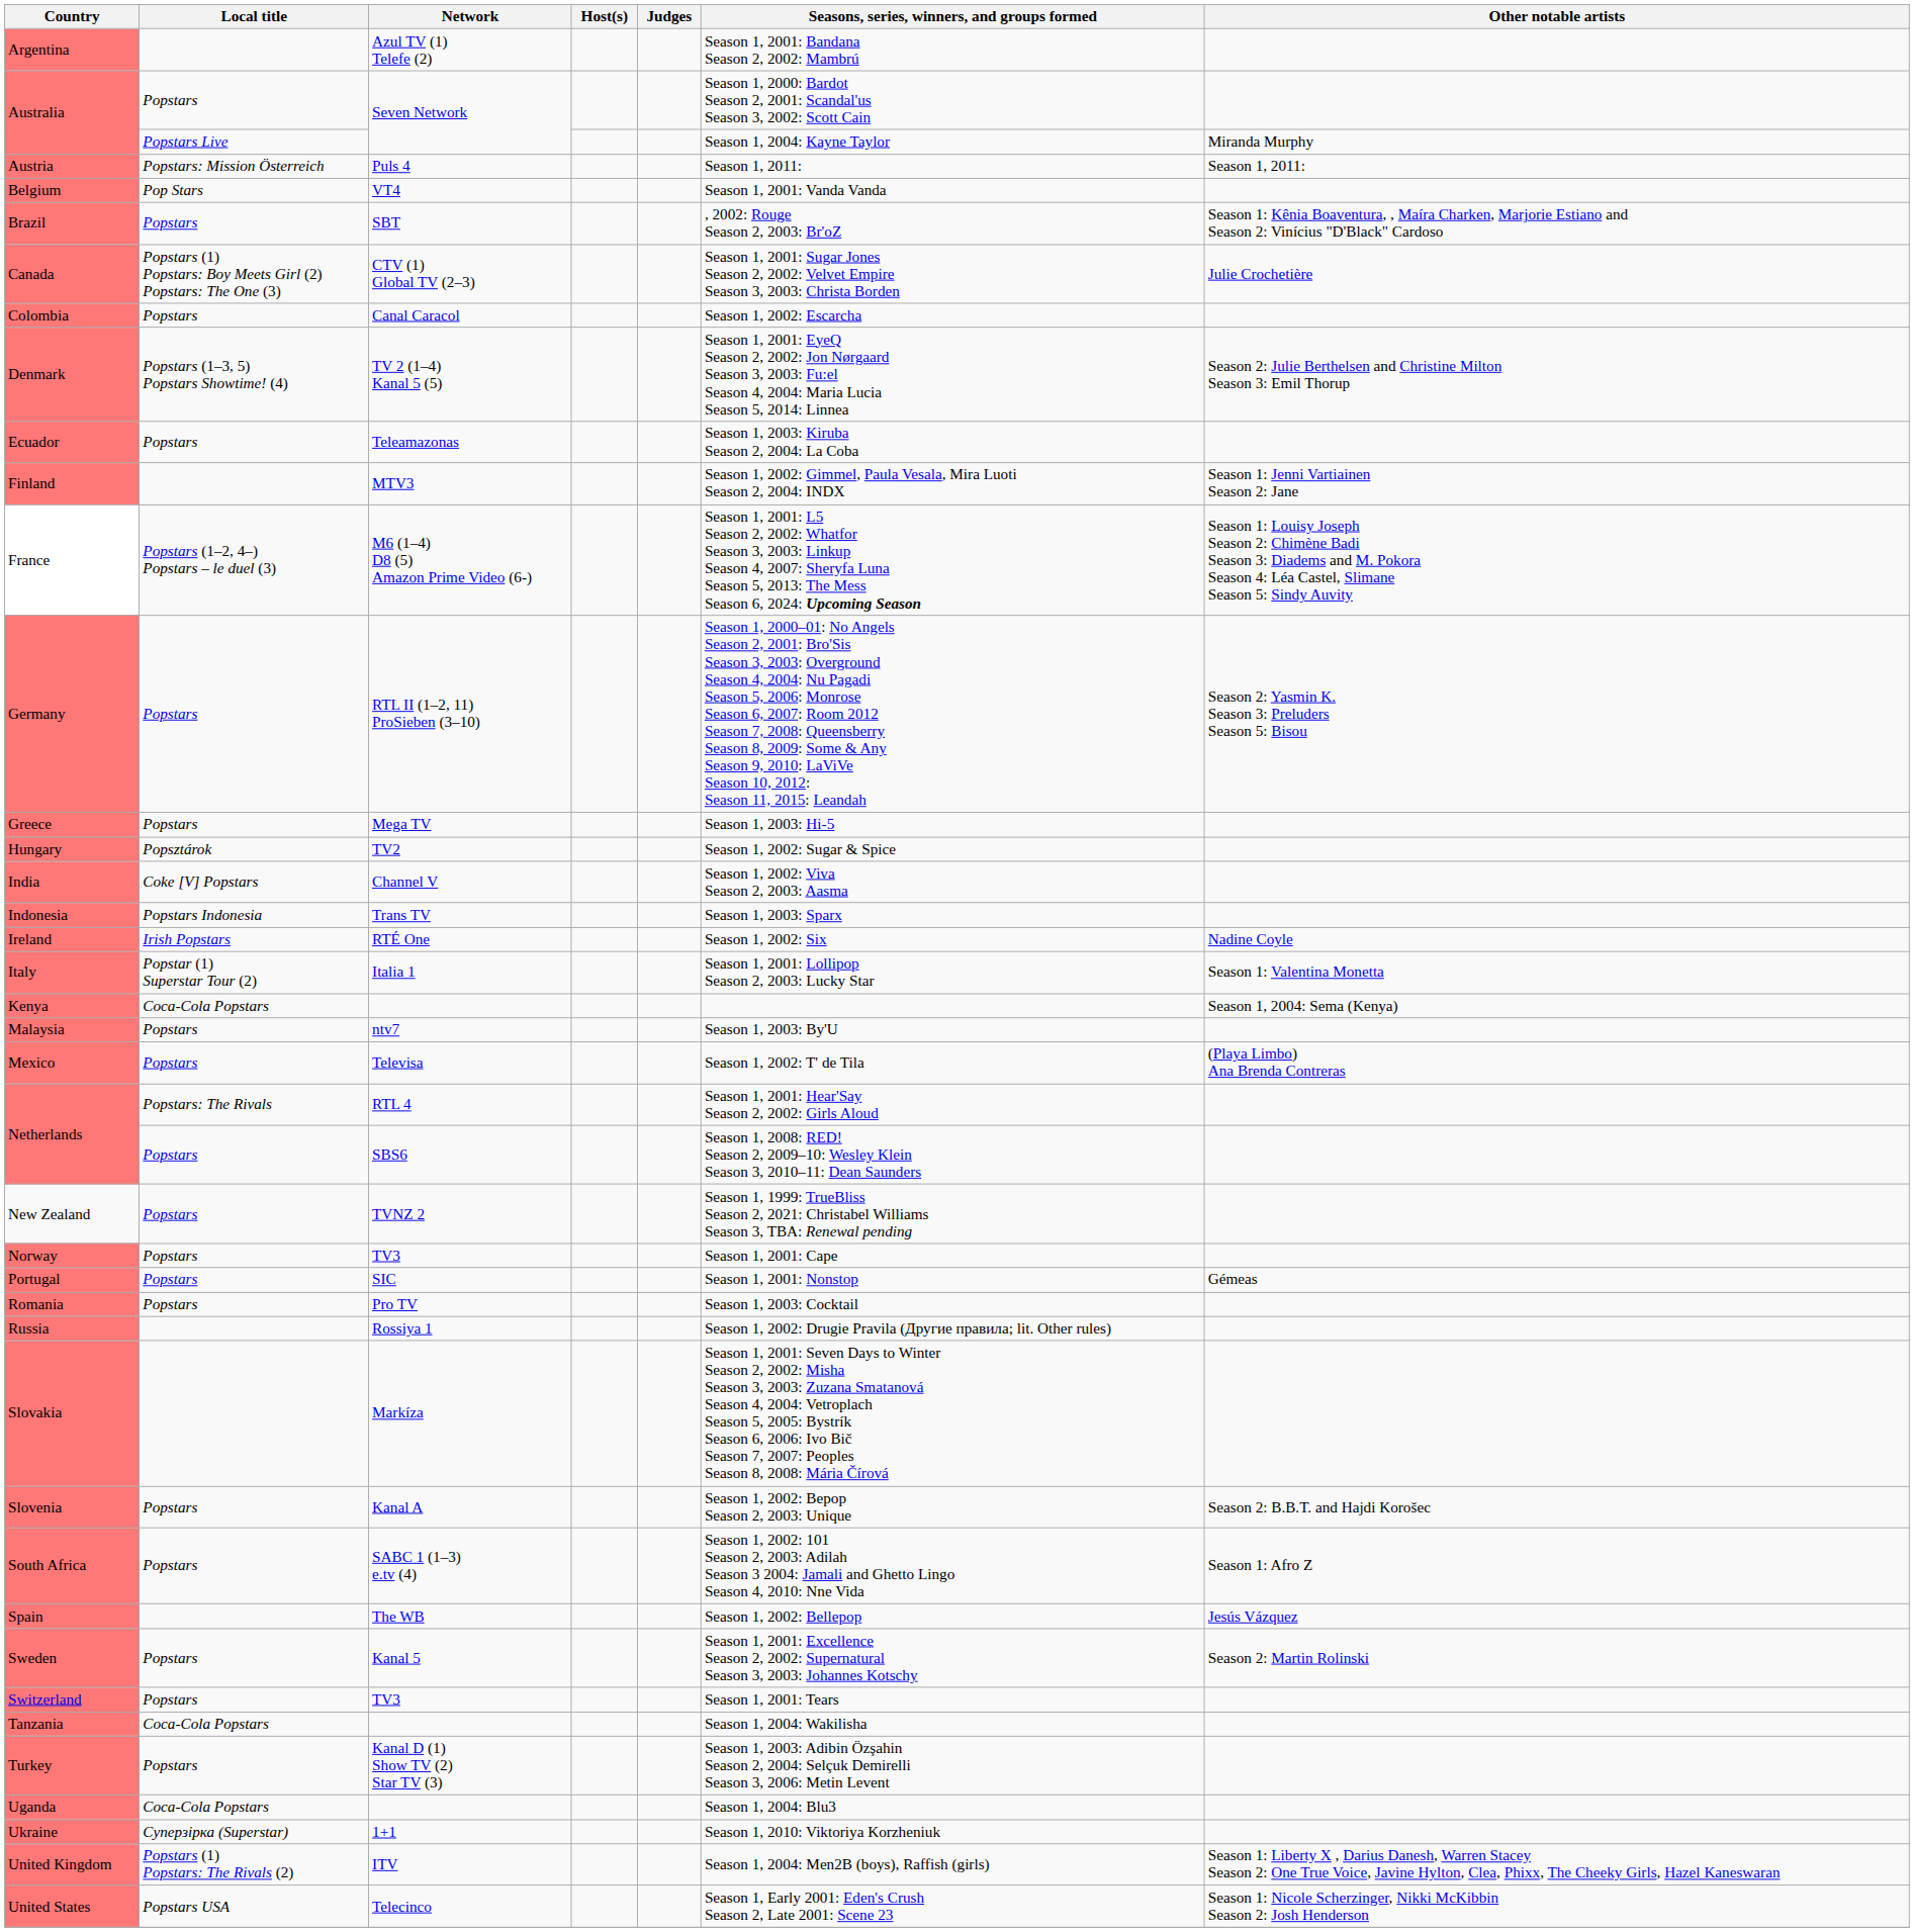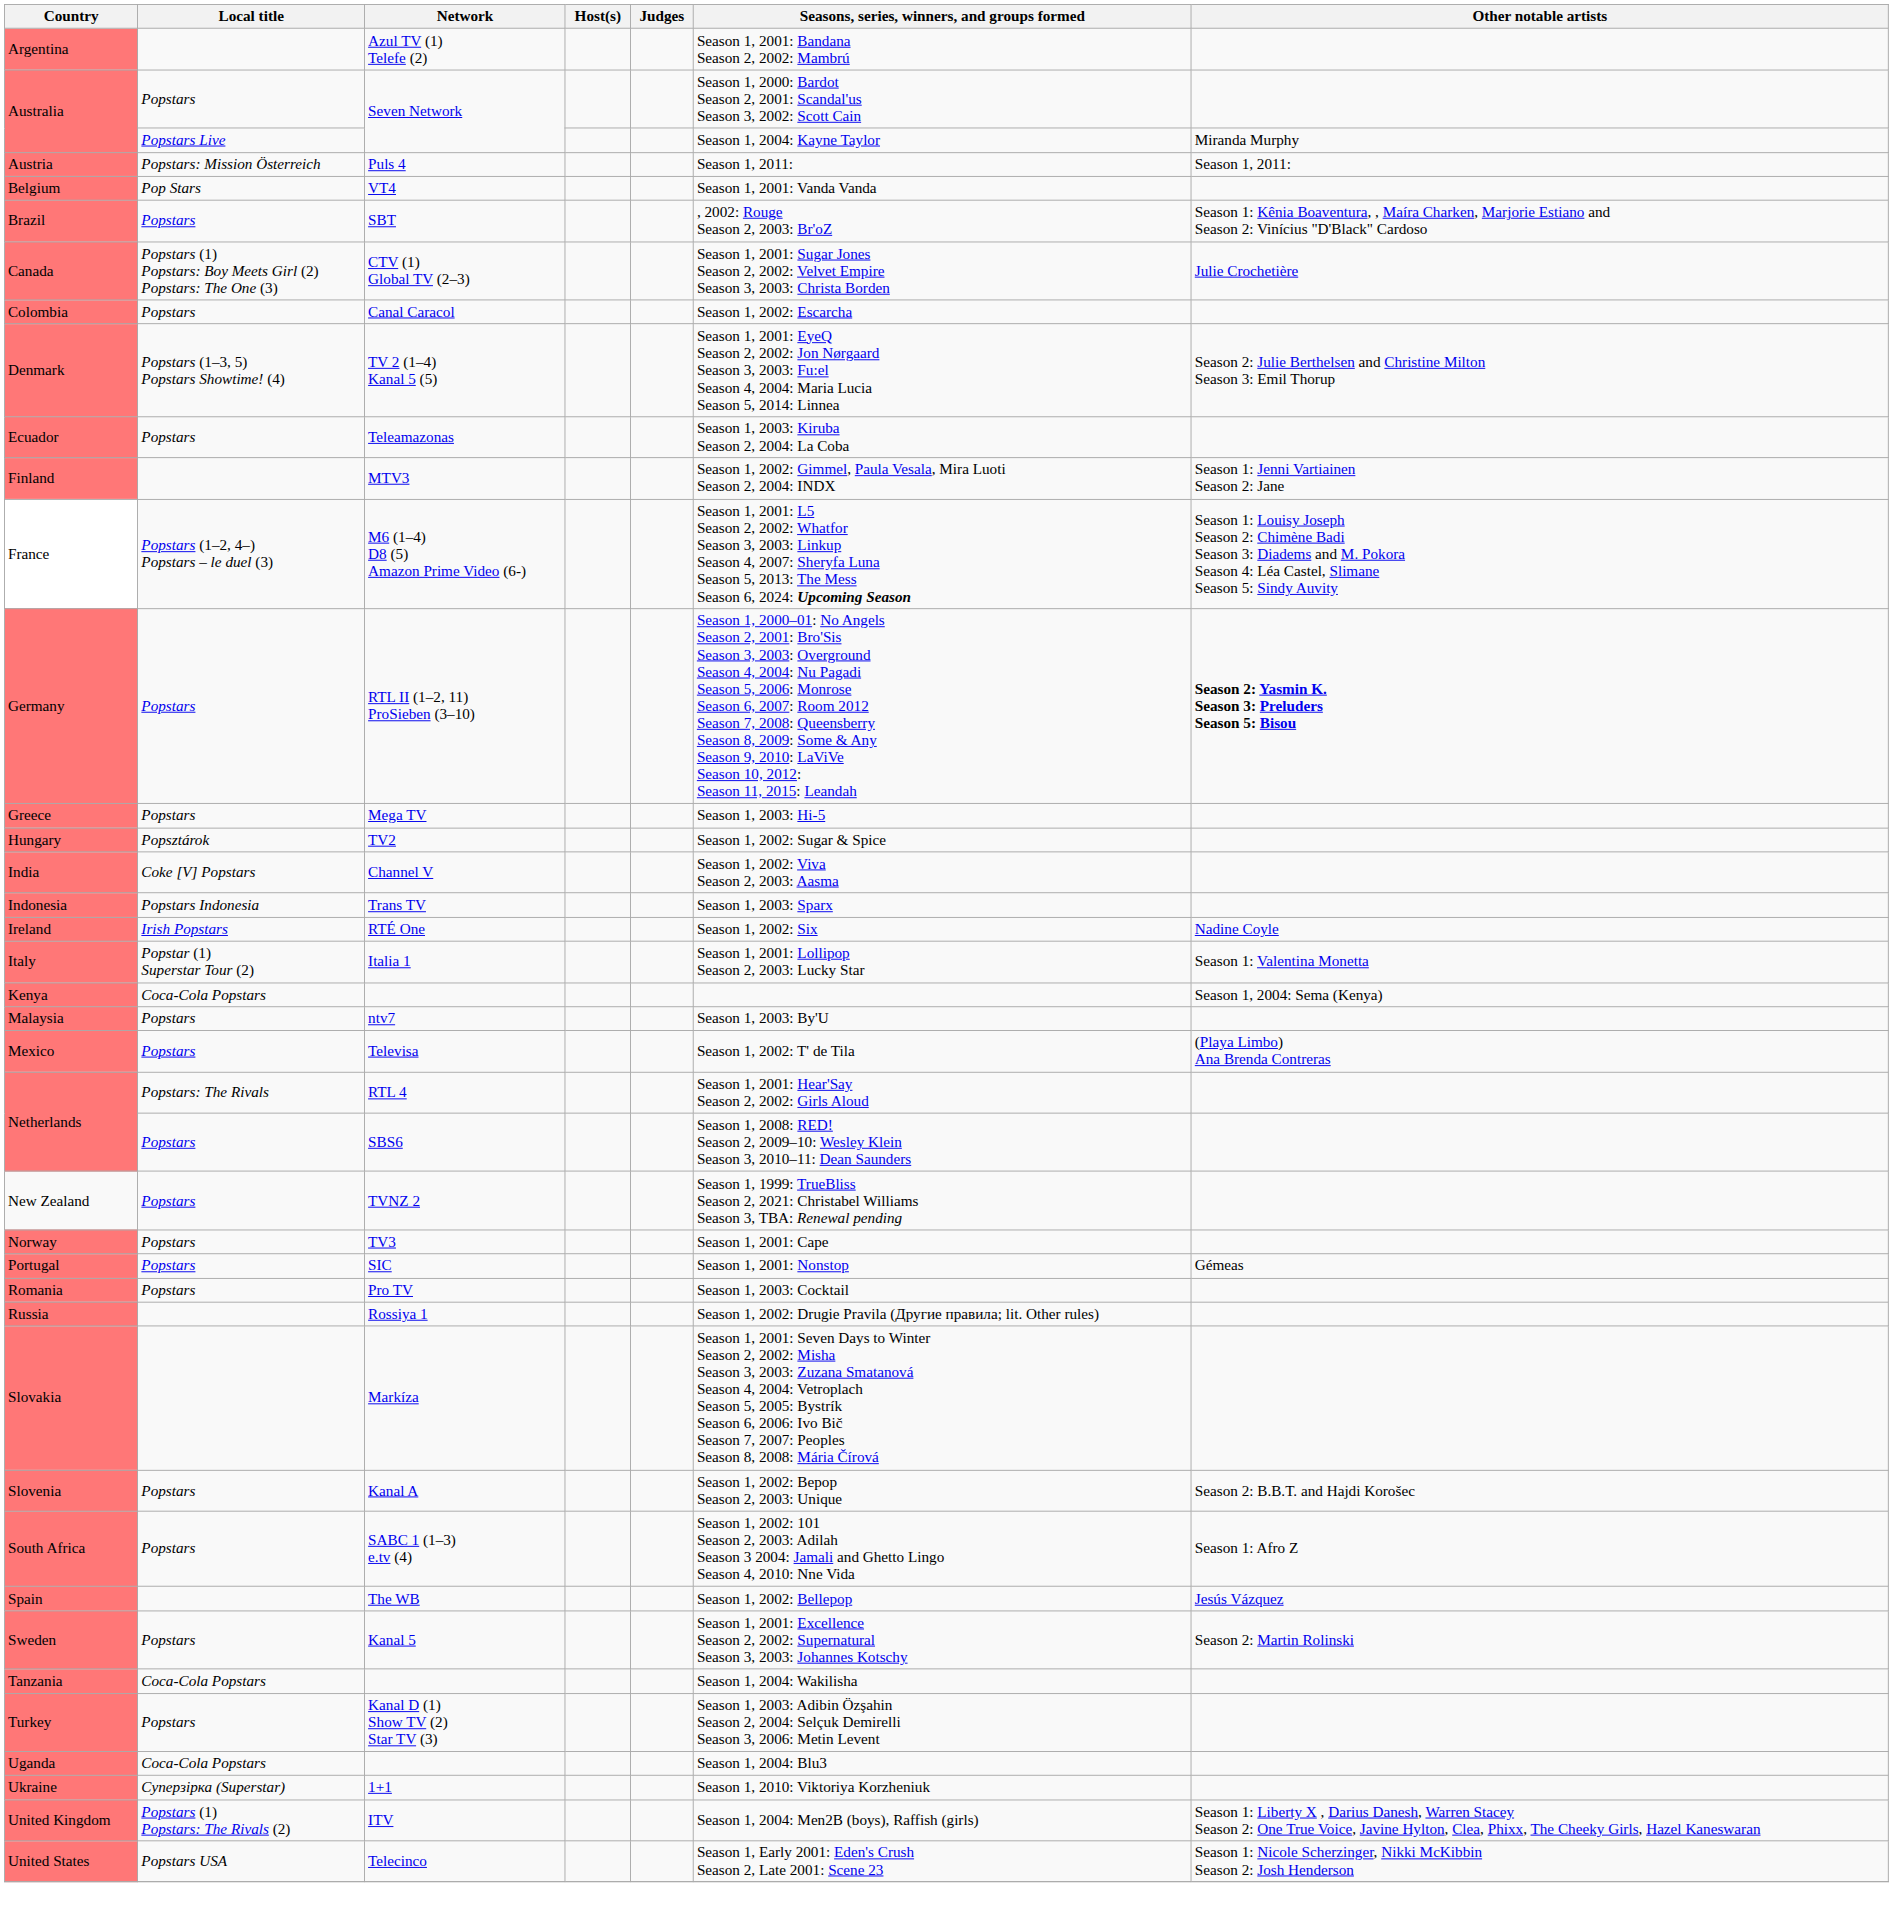Germany | Other notable artists: normal -> bold
- row: Switzerland | Popstars | TV3 | Season 1, 2001: Tears
